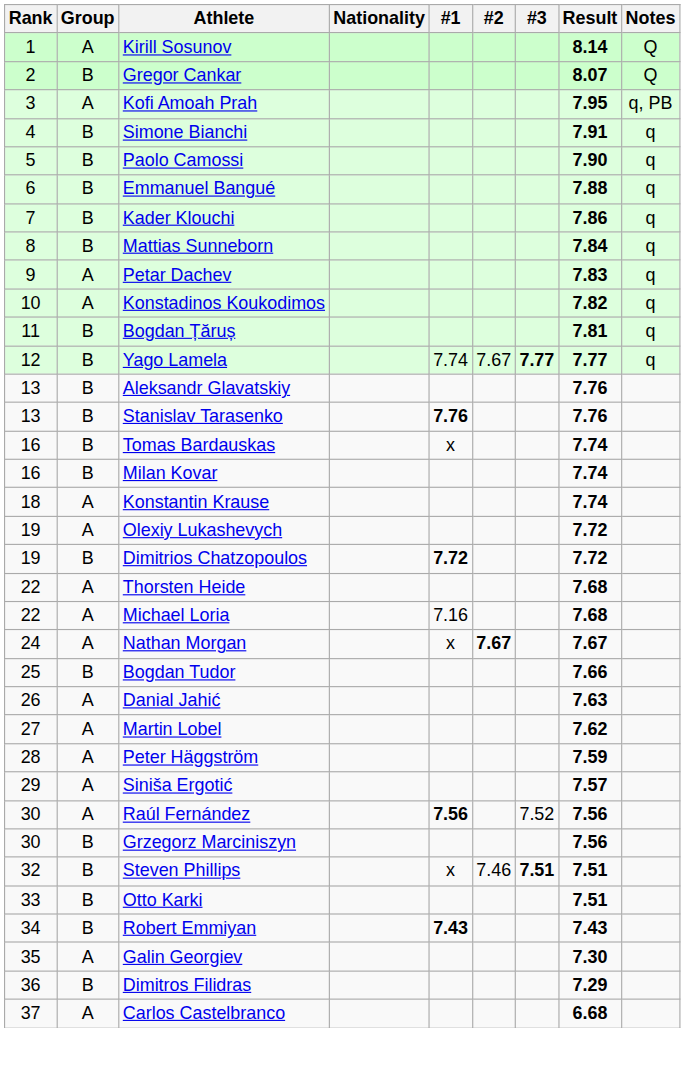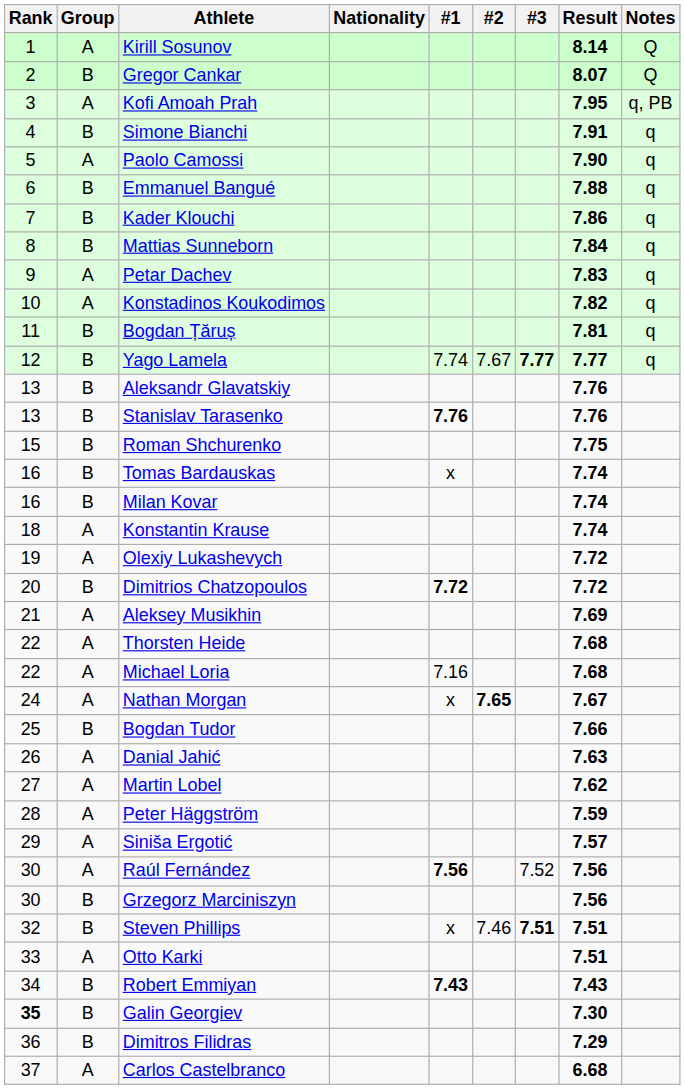Paolo Camossi | Group: B -> A
+ row: 15 | B | Roman Shchurenko | 7.75
Dimitrios Chatzopoulos | Rank: 19 -> 20
+ row: 21 | A | Aleksey Musikhin | 7.69
Nathan Morgan | #2: 7.67 -> 7.65
Otto Karki | Group: B -> A
Galin Georgiev | Rank: normal -> bold
Galin Georgiev | Group: A -> B
